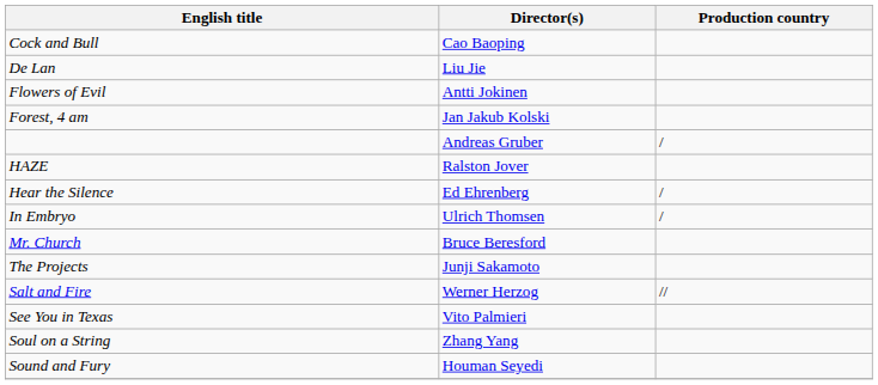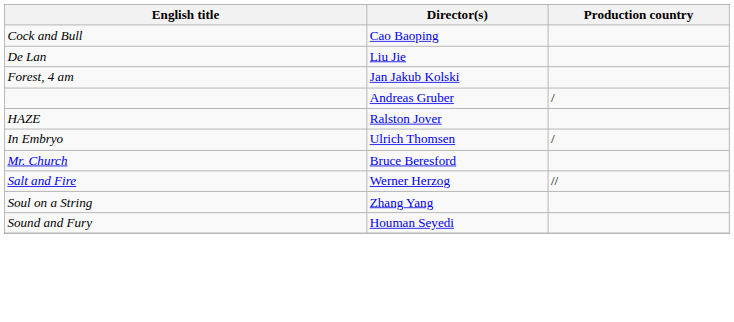- row: Flowers of Evil | Antti Jokinen
- row: Hear the Silence | Ed Ehrenberg | /
- row: The Projects | Junji Sakamoto
- row: See You in Texas | Vito Palmieri
